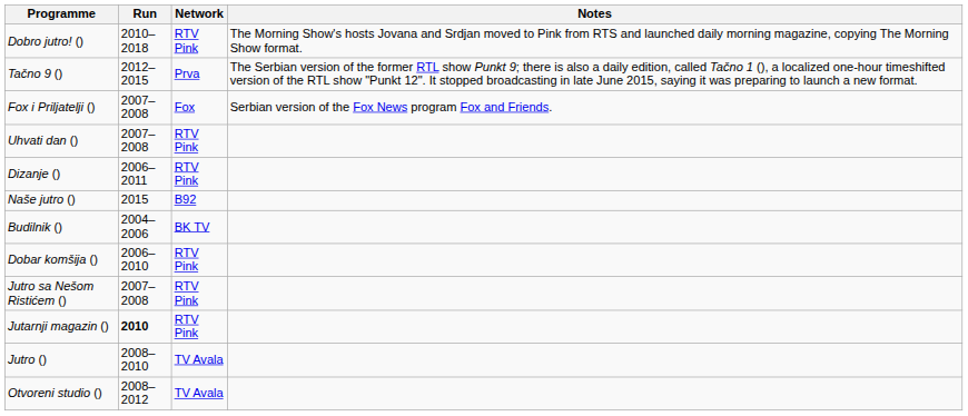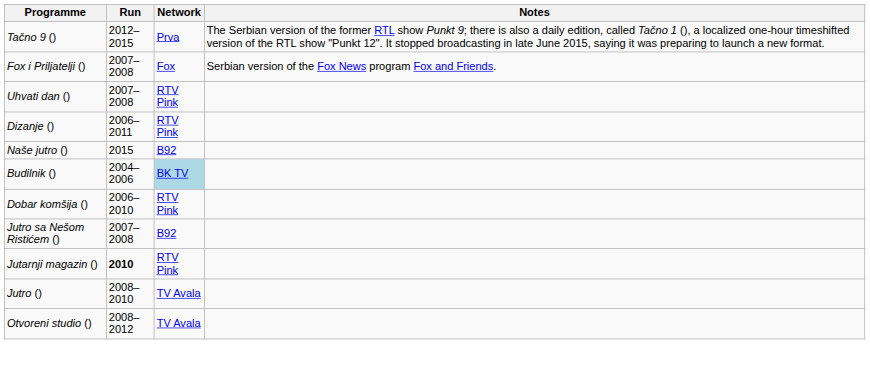- row: Dobro jutro! () | 2010–2018 | RTV Pink | The Morning Show's hosts Jovana and Srdjan moved to Pink from RTS and launched daily morning magazine, copying The Morning Show format.
Budilnik () | Network: no background -> lightblue background
Jutro sa Nešom Ristićem () | Network: RTV Pink -> B92
